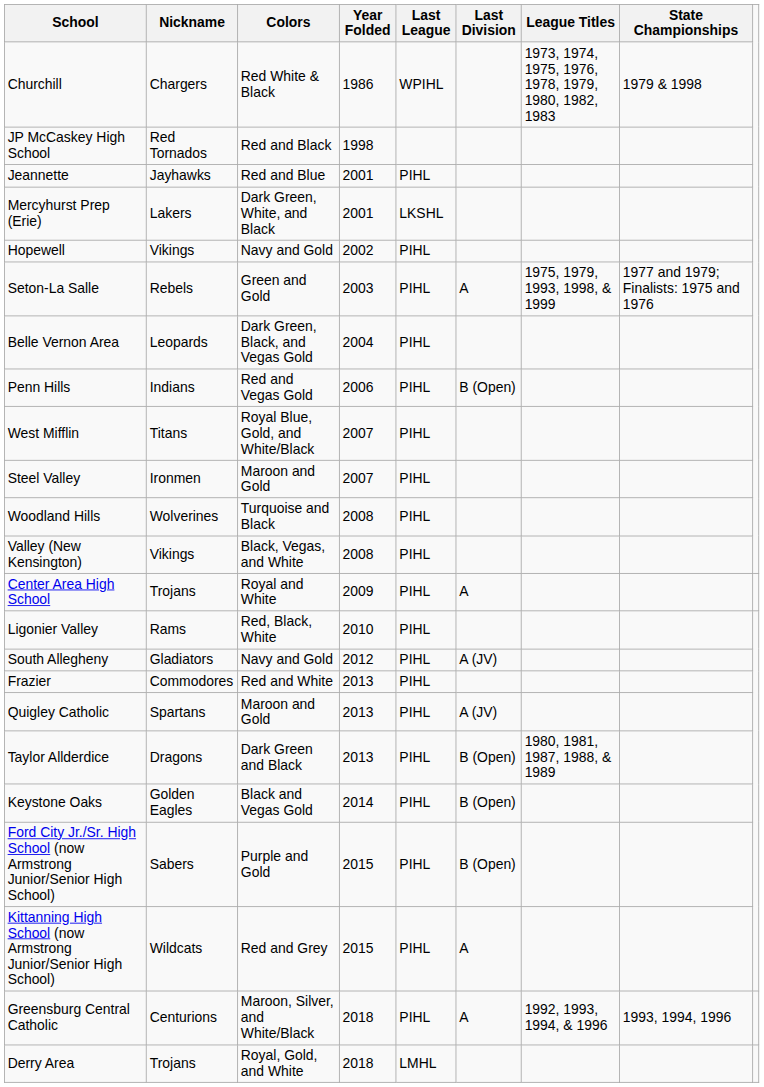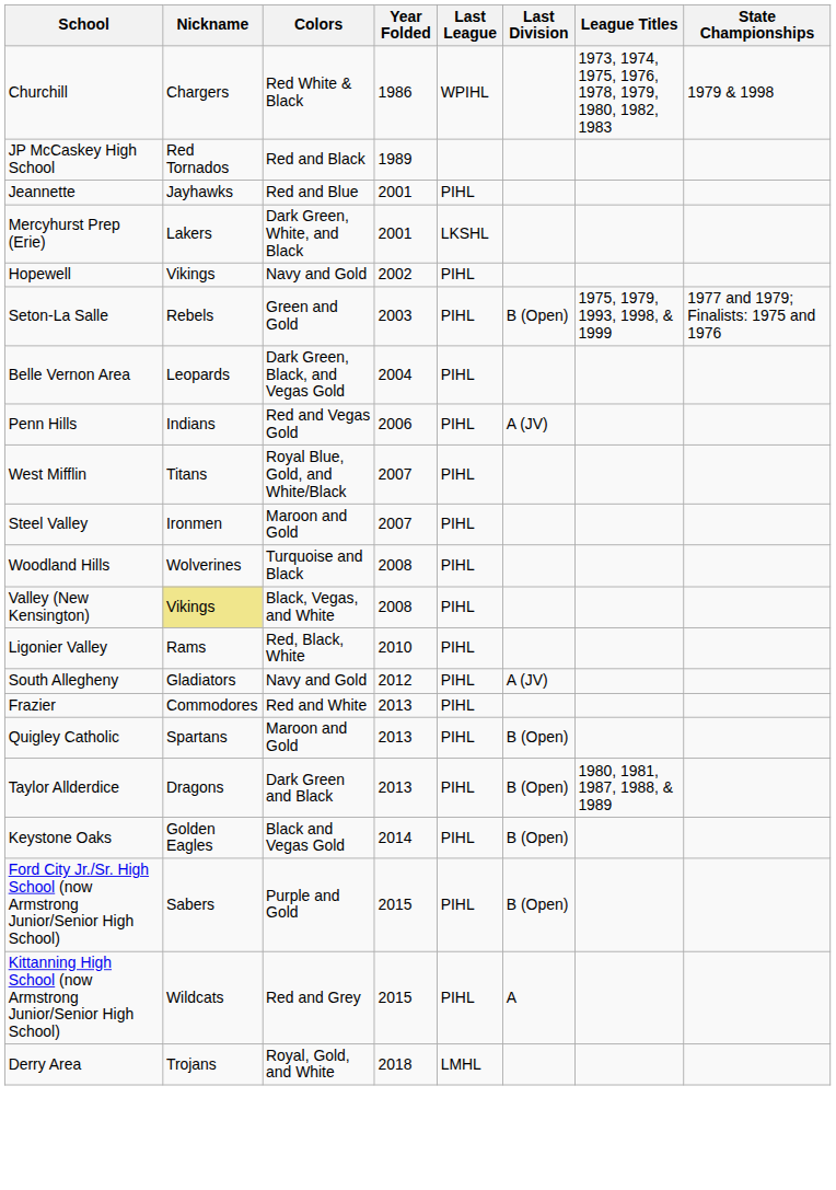JP McCaskey High School | Year Folded: 1998 -> 1989
Seton-La Salle | Last Division: A -> B (Open)
Penn Hills | Last Division: B (Open) -> A (JV)
Valley (New Kensington) | Nickname: no background -> khaki background
- row: Center Area High School | Trojans | Royal and White | 2009 | PIHL | A
Quigley Catholic | Last Division: A (JV) -> B (Open)
- row: Greensburg Central Catholic | Centurions | Maroon, Silver, and White/Black | 2018 | PIHL | A | 1992, 1993, 1994, & 1996 | 1993, 1994, 1996
